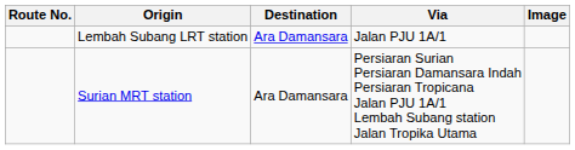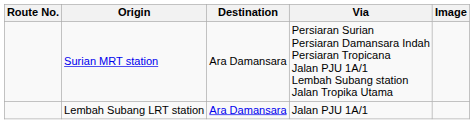rows swapped: Lembah Subang LRT station <-> Surian MRT station
